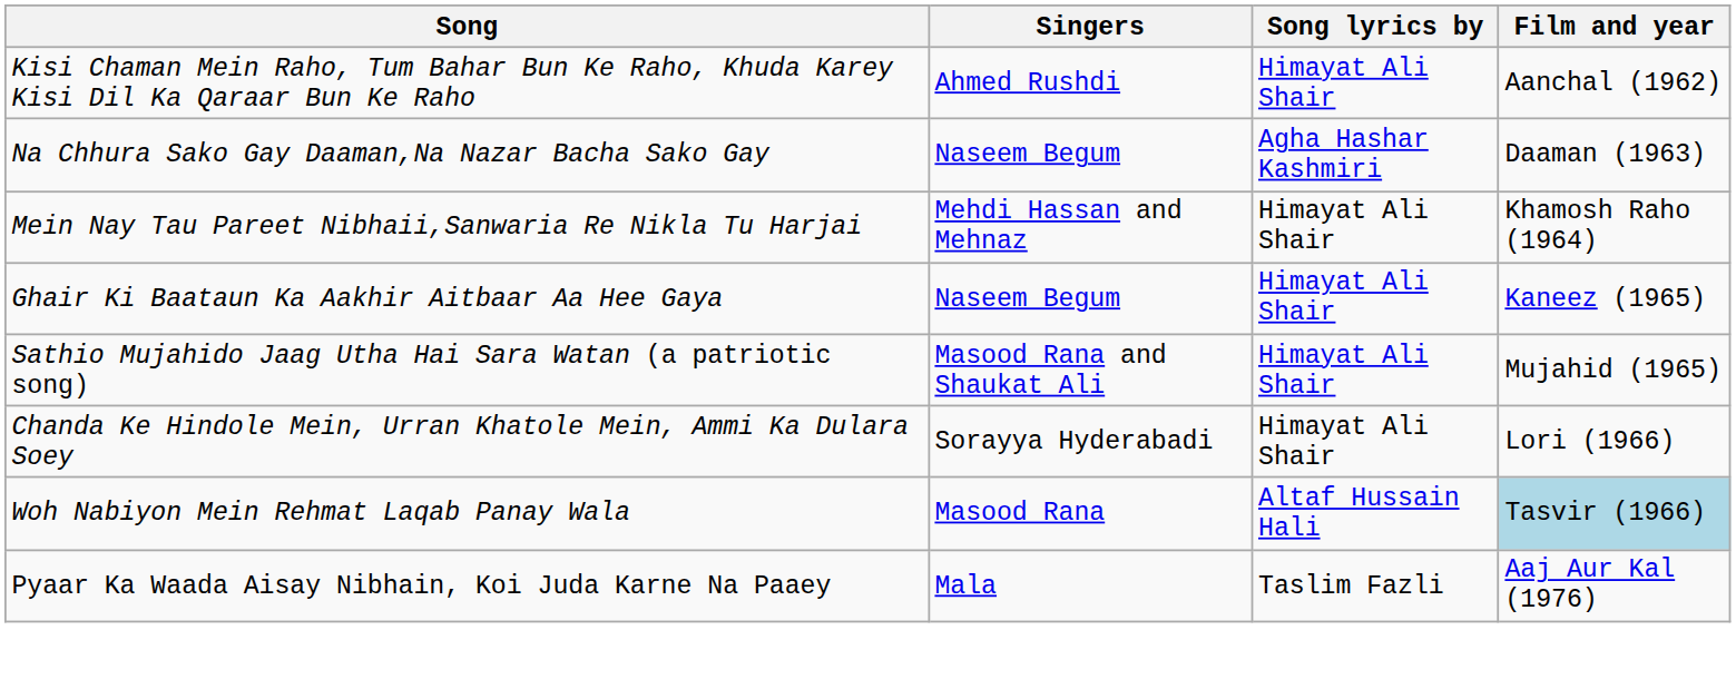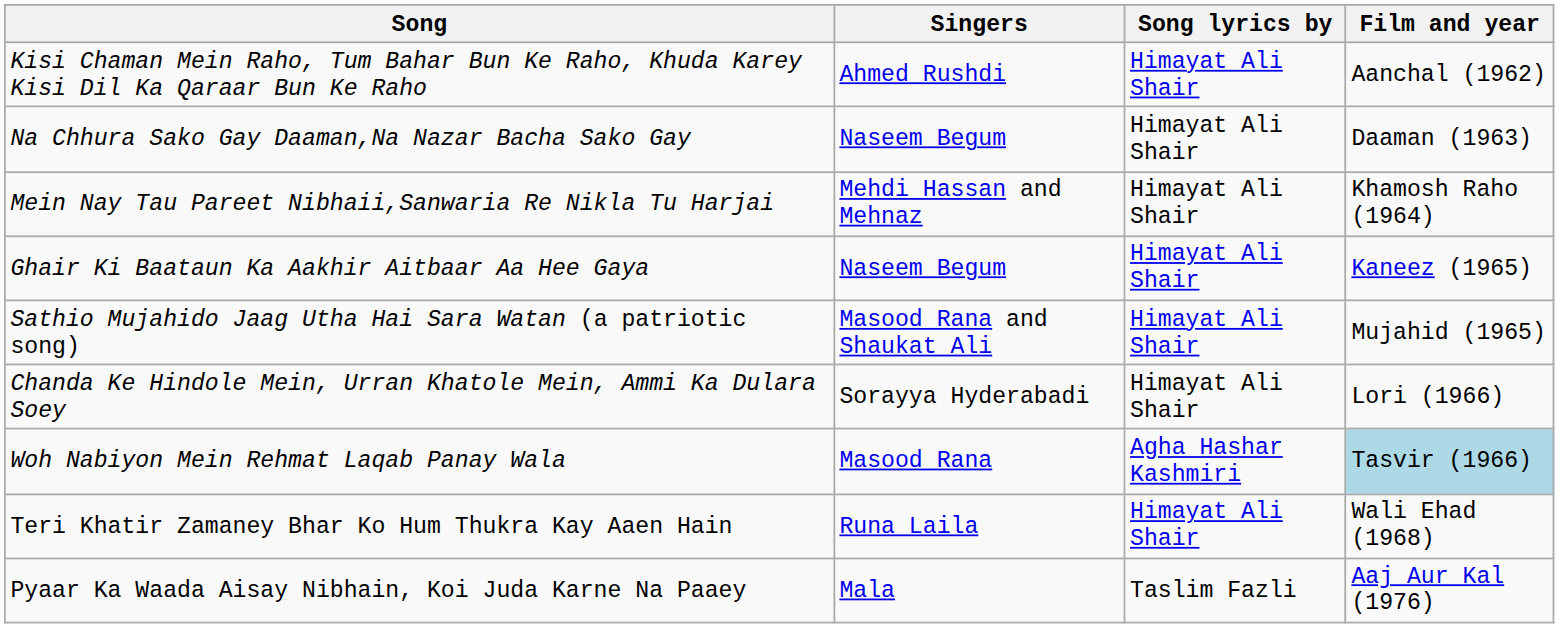Na Chhura Sako Gay Daaman,Na Nazar Bacha Sako Gay | Song lyrics by: Agha Hashar Kashmiri -> Himayat Ali Shair
Woh Nabiyon Mein Rehmat Laqab Panay Wala | Song lyrics by: Altaf Hussain Hali -> Agha Hashar Kashmiri
+ row: Teri Khatir Zamaney Bhar Ko Hum Thukra Kay Aaen Hain | Runa Laila | Himayat Ali Shair | Wali Ehad (1968)
